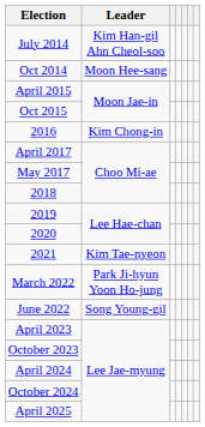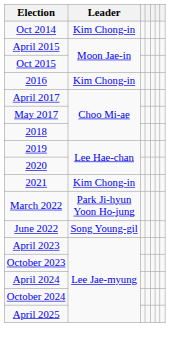- row: July 2014 | Kim Han-gil Ahn Cheol-soo
Oct 2014 | Leader: Moon Hee-sang -> Kim Chong-in
2021 | Leader: Kim Tae-nyeon -> Kim Chong-in
